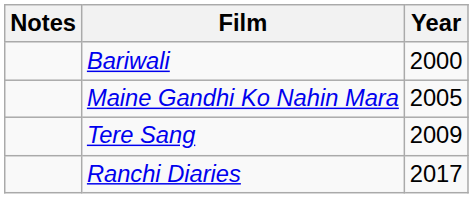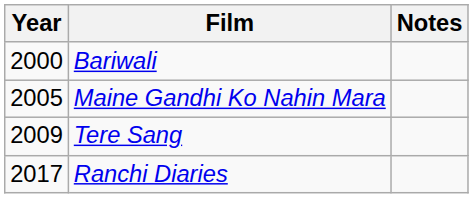columns swapped: Year <-> Notes
